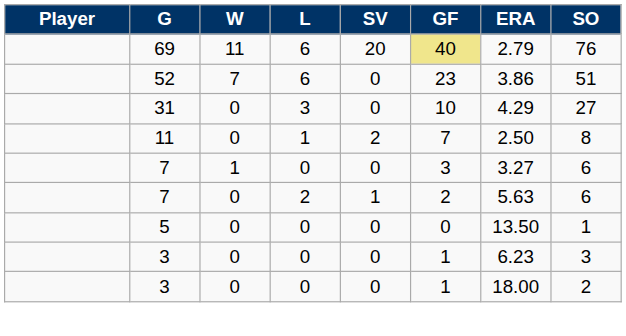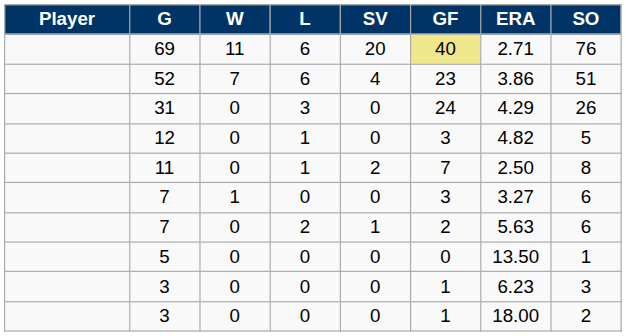69 | ERA: 2.79 -> 2.71
52 | SV: 0 -> 4
31 | GF: 10 -> 24
31 | SO: 27 -> 26
+ row: 12 | 0 | 1 | 0 | 3 | 4.82 | 5
